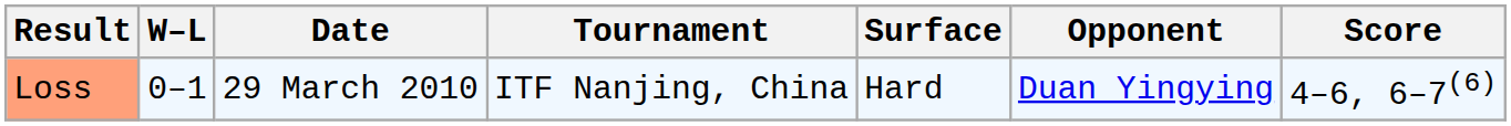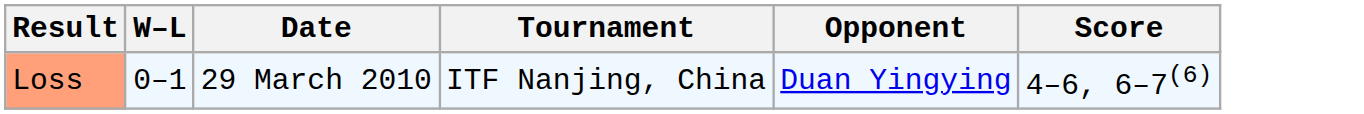- column: Surface | Hard
